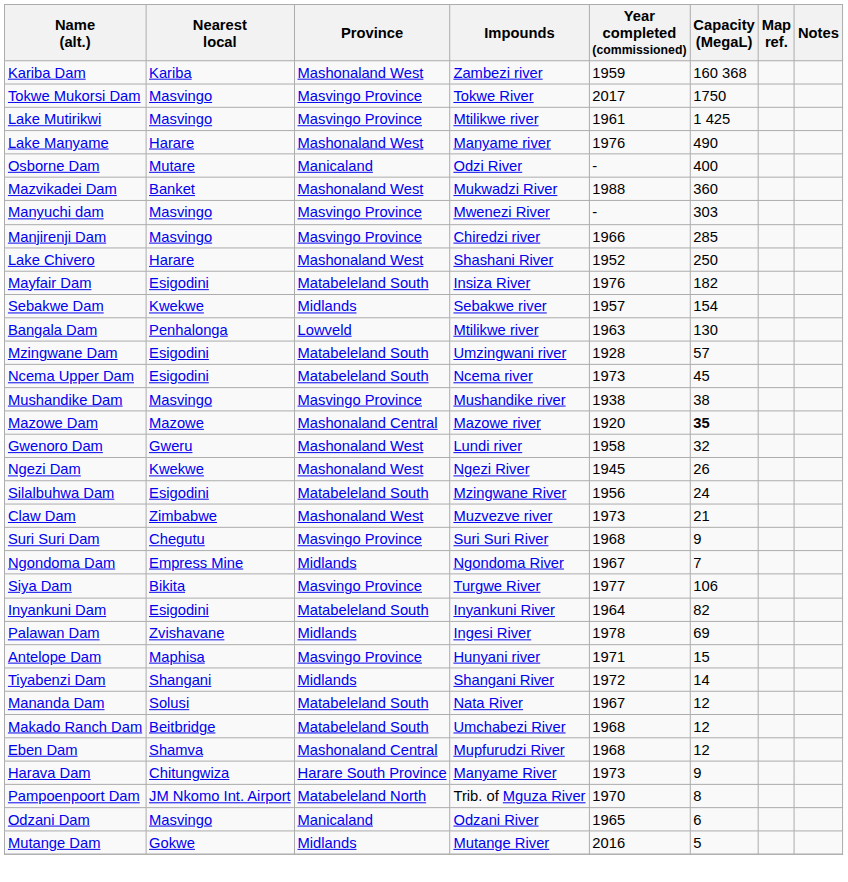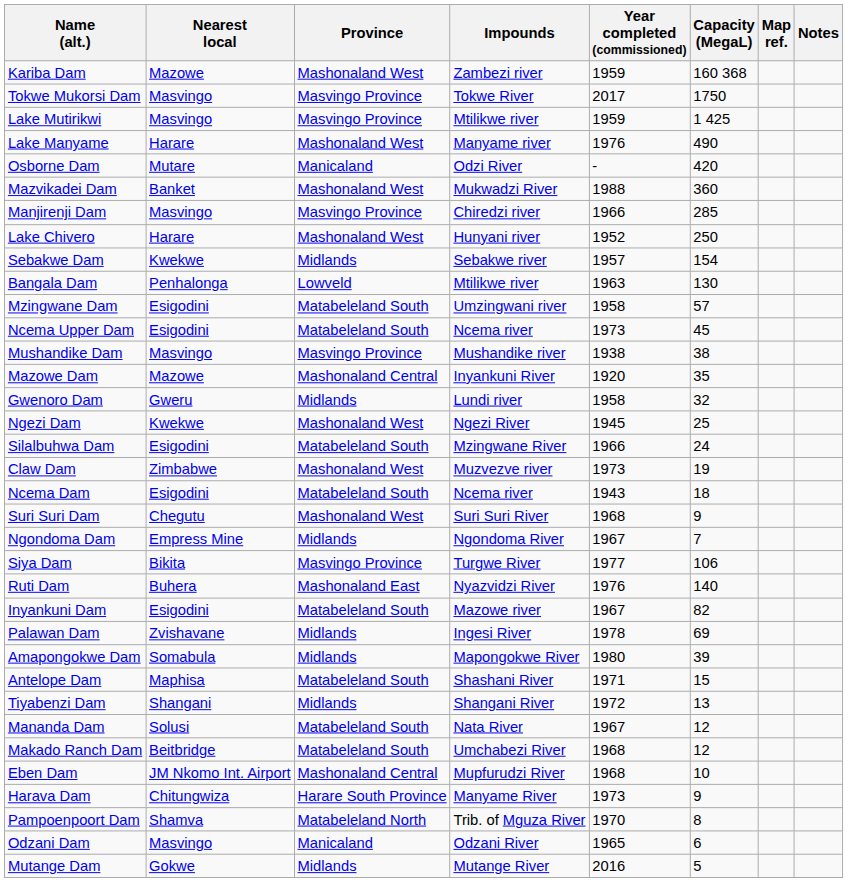Kariba Dam | Nearest local: Kariba -> Mazowe
Lake Mutirikwi | Year completed (commissioned): 1961 -> 1959
Osborne Dam | Capacity (MegaL): 400 -> 420
- row: Manyuchi dam | Masvingo | Masvingo Province | Mwenezi River | - | 303
Lake Chivero | Impounds: Shashani River -> Hunyani river
- row: Mayfair Dam | Esigodini | Matabeleland South | Insiza River | 1976 | 182
Mzingwane Dam | Year completed (commissioned): 1928 -> 1958
Mazowe Dam | Impounds: Mazowe river -> Inyankuni River
Mazowe Dam | Capacity (MegaL): bold -> normal
Gwenoro Dam | Province: Mashonaland West -> Midlands
Ngezi Dam | Capacity (MegaL): 26 -> 25
Silalbuhwa Dam | Year completed (commissioned): 1956 -> 1966
Claw Dam | Capacity (MegaL): 21 -> 19
+ row: Ncema Dam | Esigodini | Matabeleland South | Ncema river | 1943 | 18
Suri Suri Dam | Province: Masvingo Province -> Mashonaland West
+ row: Ruti Dam | Buhera | Mashonaland East | Nyazvidzi River | 1976 | 140
Inyankuni Dam | Impounds: Inyankuni River -> Mazowe river
Inyankuni Dam | Year completed (commissioned): 1964 -> 1967
+ row: Amapongokwe Dam | Somabula | Midlands | Mapongokwe River | 1980 | 39
Antelope Dam | Province: Masvingo Province -> Matabeleland South
Antelope Dam | Impounds: Hunyani river -> Shashani River
Tiyabenzi Dam | Capacity (MegaL): 14 -> 13
Eben Dam | Nearest local: Shamva -> JM Nkomo Int. Airport
Eben Dam | Capacity (MegaL): 12 -> 10
Pampoenpoort Dam | Nearest local: JM Nkomo Int. Airport -> Shamva
